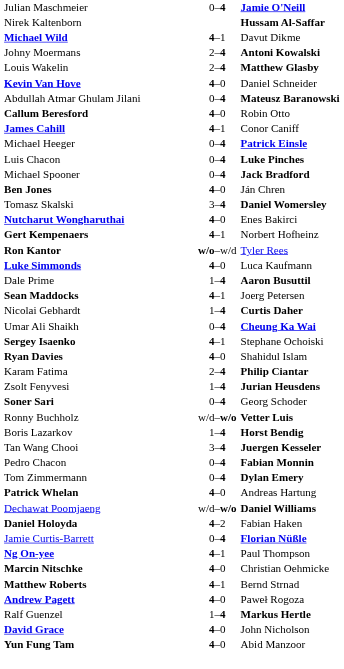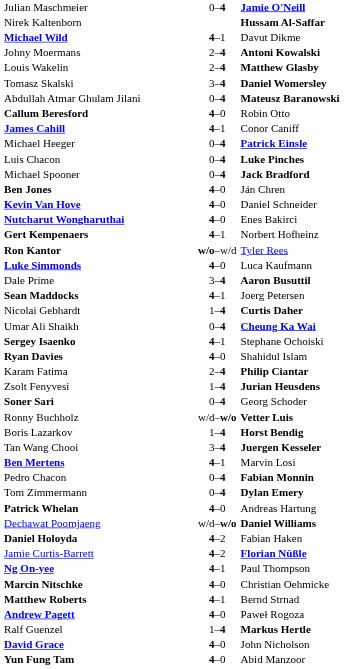rows swapped: Kevin Van Hove <-> Tomasz Skalski
Dale Prime | column 2: 1–4 -> 3–4
+ row: Ben Mertens | 4–1 | Marvin Losi
Jamie Curtis-Barrett | column 2: 0–4 -> 4–2
